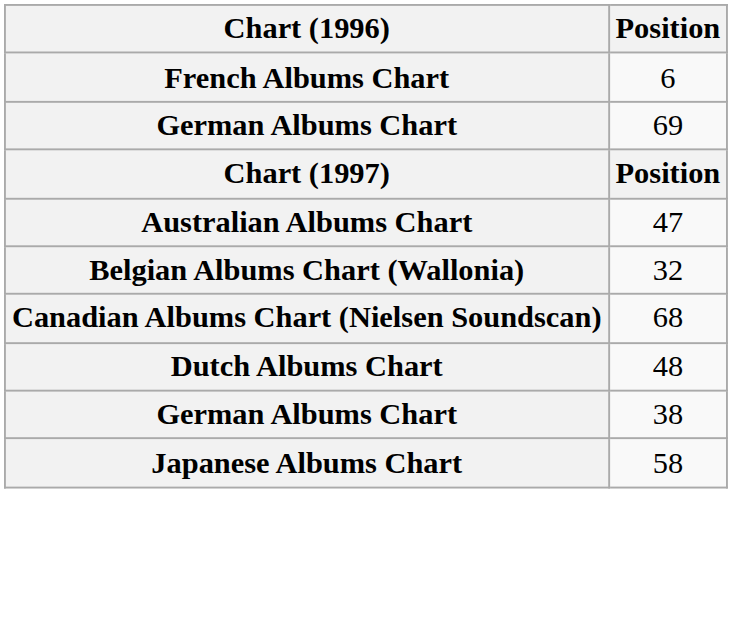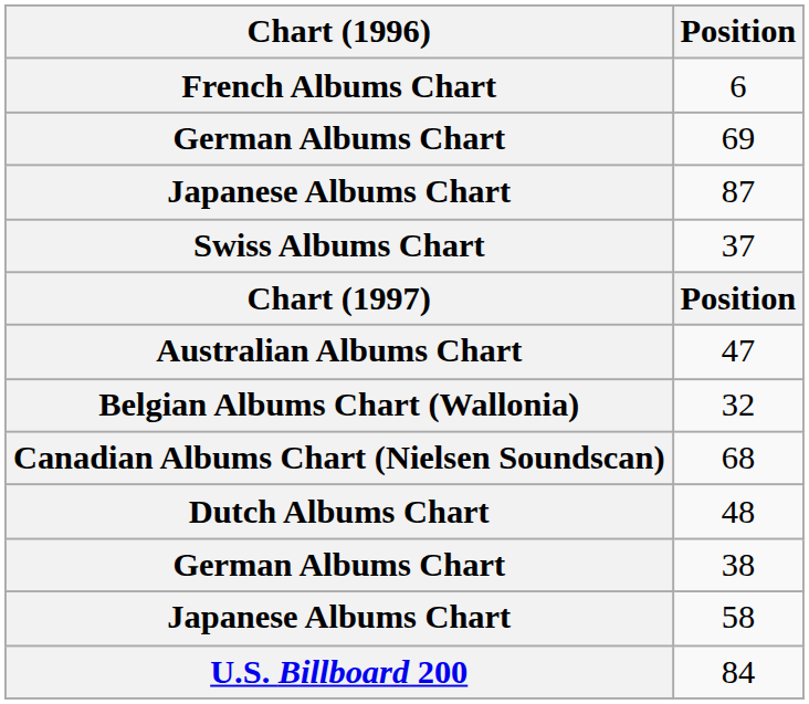+ row: Japanese Albums Chart | 87
+ row: Swiss Albums Chart | 37
+ row: U.S. Billboard 200 | 84
